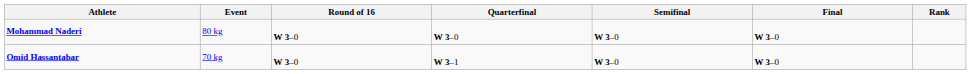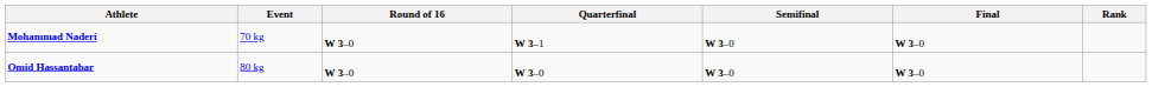Mohammad Naderi | Event: 80 kg -> 70 kg
Mohammad Naderi | Quarterfinal: W 3–0 -> W 3–1
Omid Hassantabar | Event: 70 kg -> 80 kg
Omid Hassantabar | Quarterfinal: W 3–1 -> W 3–0
